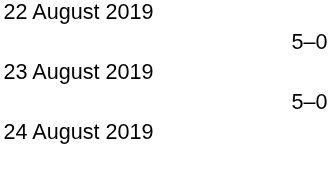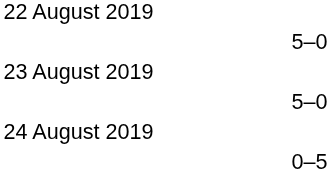+ row: 0–5
